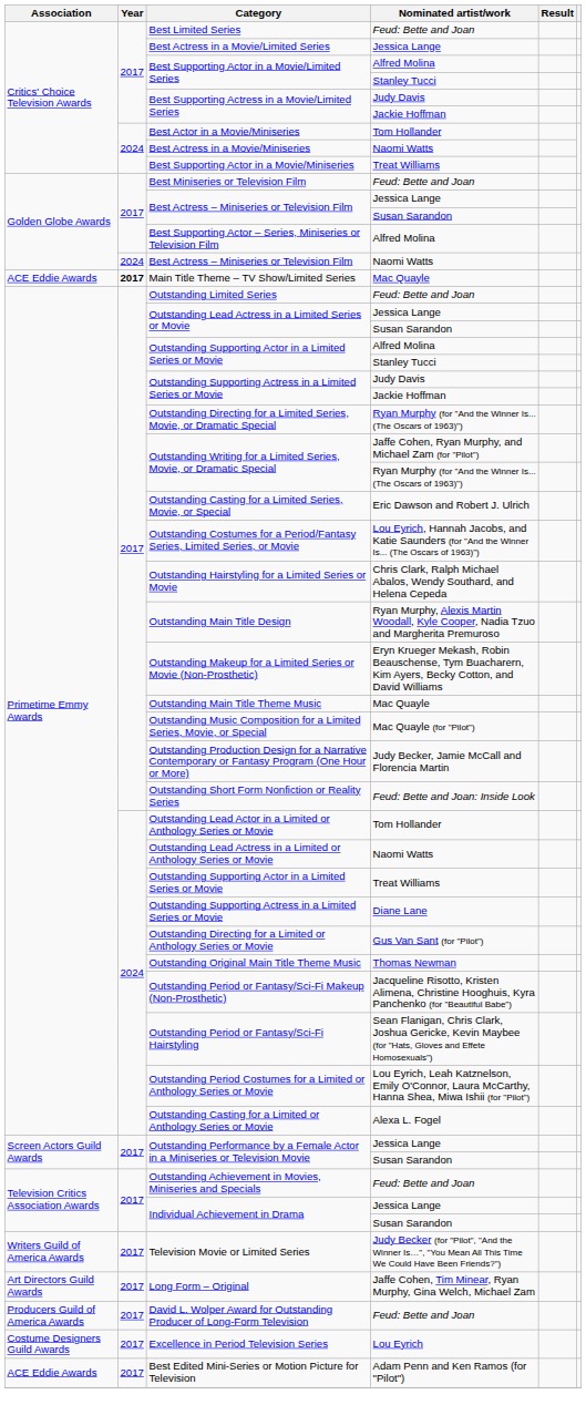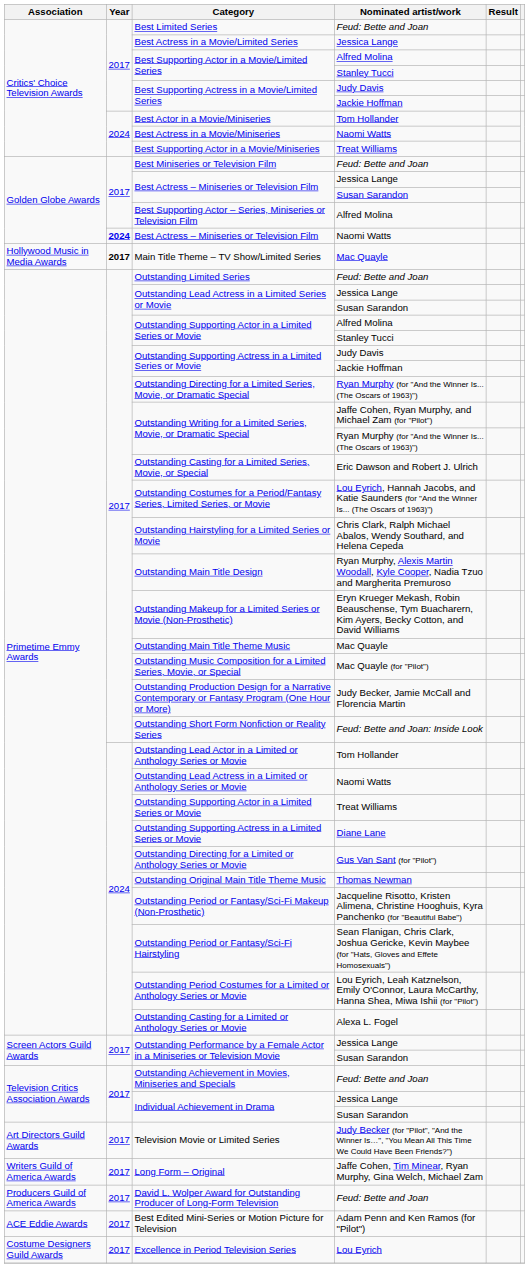Best Actress – Miniseries or Television Film / Naomi Watts | Year: normal -> bold
Main Title Theme – TV Show/Limited Series | Association: ACE Eddie Awards -> Hollywood Music in Media Awards
Television Movie or Limited Series | Association: Writers Guild of America Awards -> Art Directors Guild Awards
Long Form – Original | Association: Art Directors Guild Awards -> Writers Guild of America Awards
rows swapped: Best Edited Mini-Series or Motion Picture for Television <-> Excellence in Period Television Series
